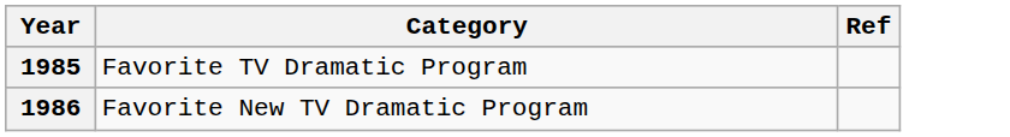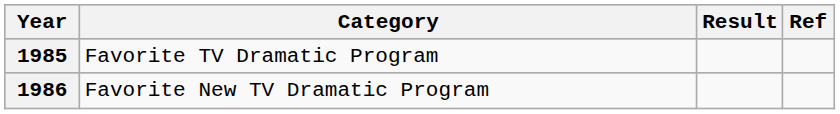+ column: Result
